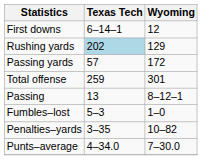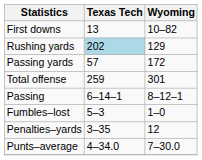First downs | Texas Tech: 6–14–1 -> 13
First downs | Wyoming: 12 -> 10–82
Passing | Texas Tech: 13 -> 6–14–1
Penalties–yards | Wyoming: 10–82 -> 12
